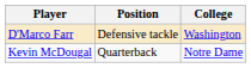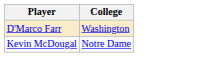- column: Position | Defensive tackle | Quarterback
